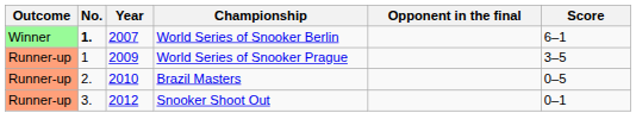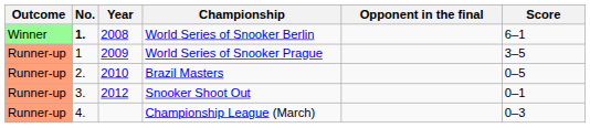World Series of Snooker Berlin | Year: 2007 -> 2008
+ row: Runner-up | 4. | Championship League (March) | 0–3
